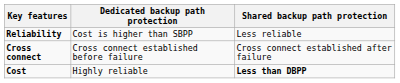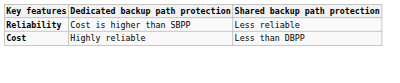- row: Cross connect | Cross connect established before failure | Cross connect established after failure
Cost | Shared backup path protection: bold -> normal
